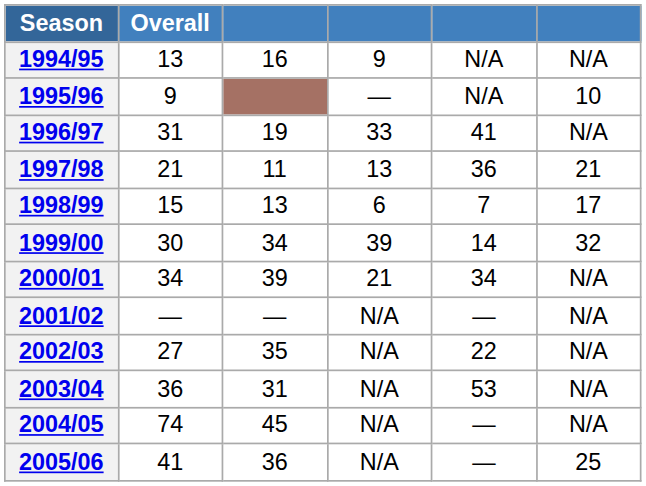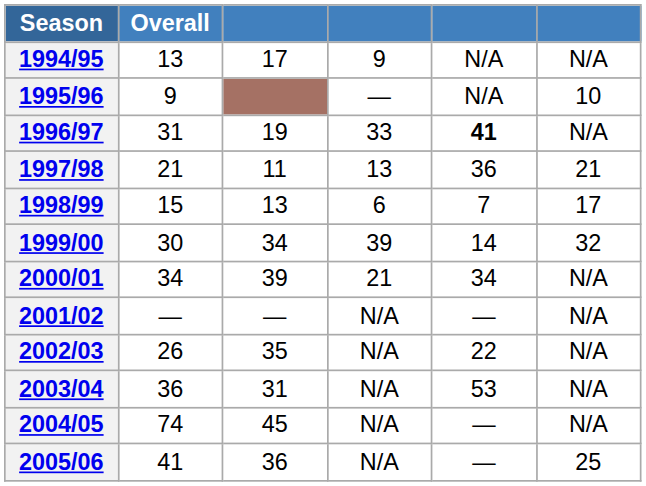1994/95 | column 3: 16 -> 17
1996/97 | column 5: normal -> bold
2002/03 | Overall: 27 -> 26
